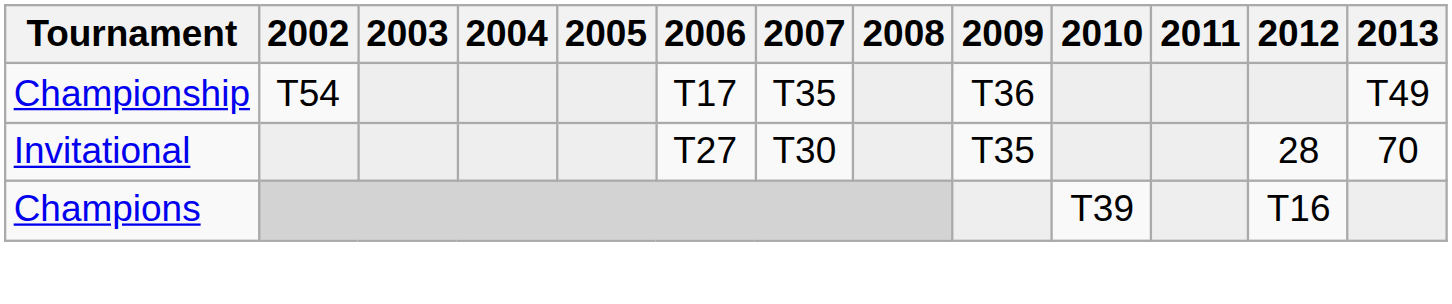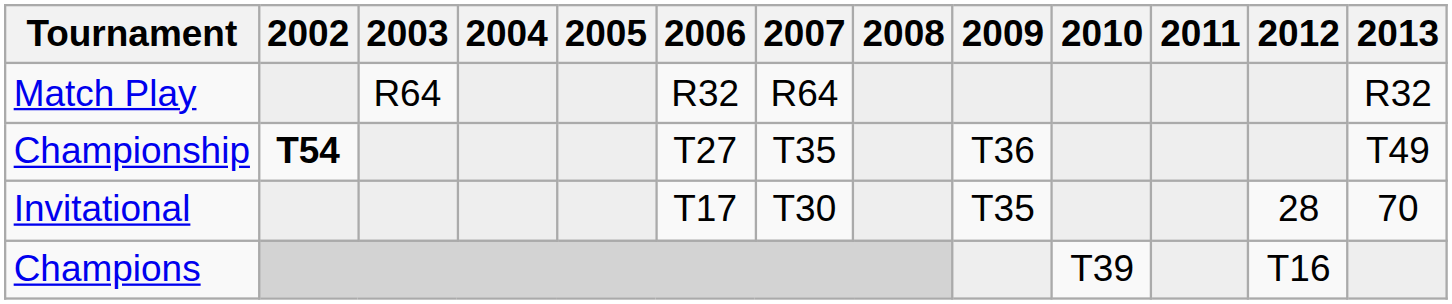+ row: Match Play | R64 | R32 | R64 | R32
Championship | 2002: normal -> bold
Championship | 2006: T17 -> T27
Invitational | 2006: T27 -> T17
